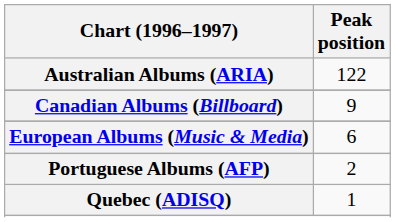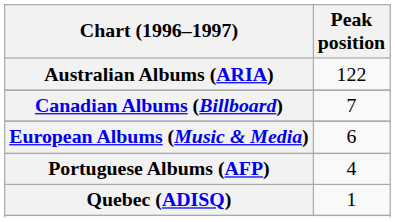Canadian Albums (Billboard) | Peak position: 9 -> 7
Portuguese Albums (AFP) | Peak position: 2 -> 4
